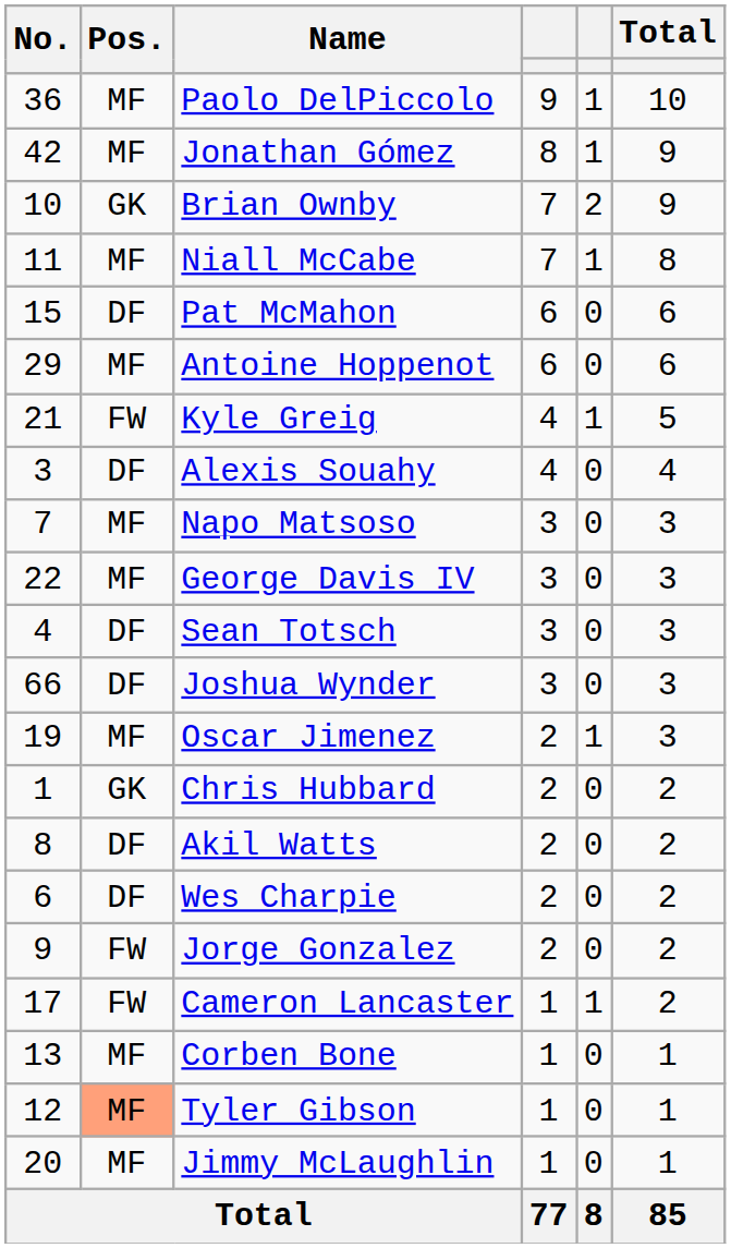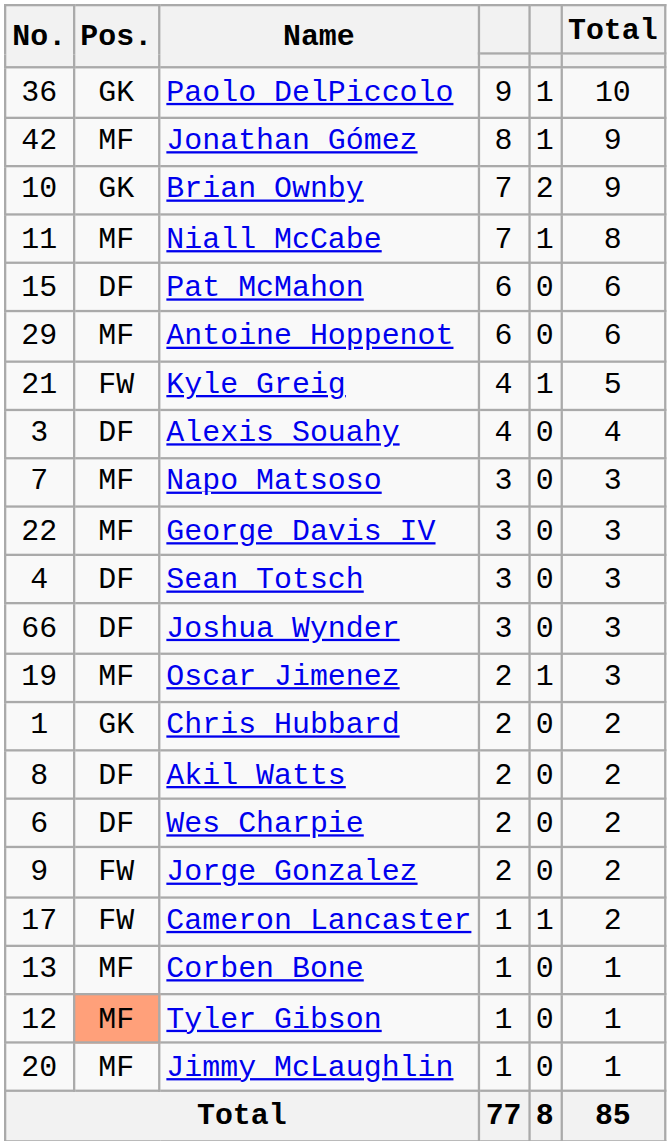Paolo DelPiccolo | Pos.: MF -> GK
